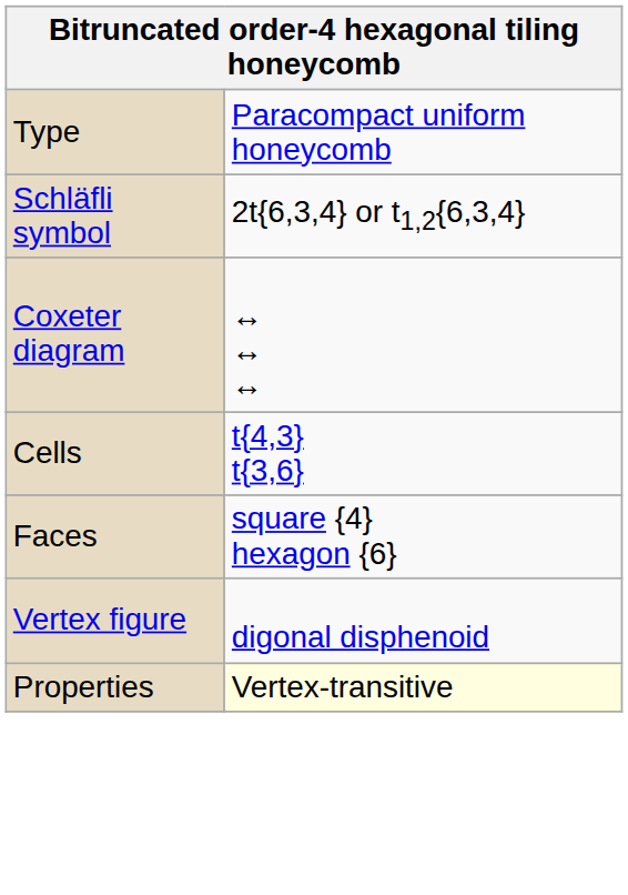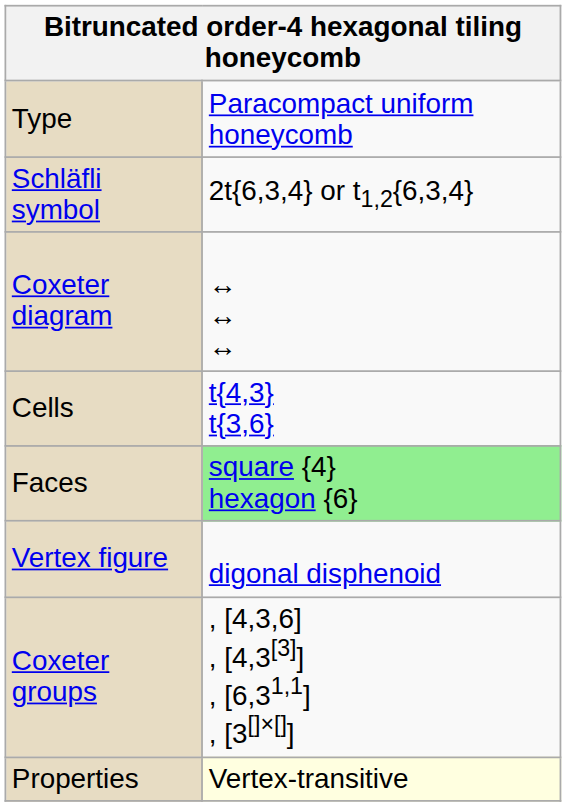Faces | column 2: no background -> lightgreen background
+ row: Coxeter groups | , [4,3,6] , [4,3[3]] , [6,31,1] , [3[]×[]]
